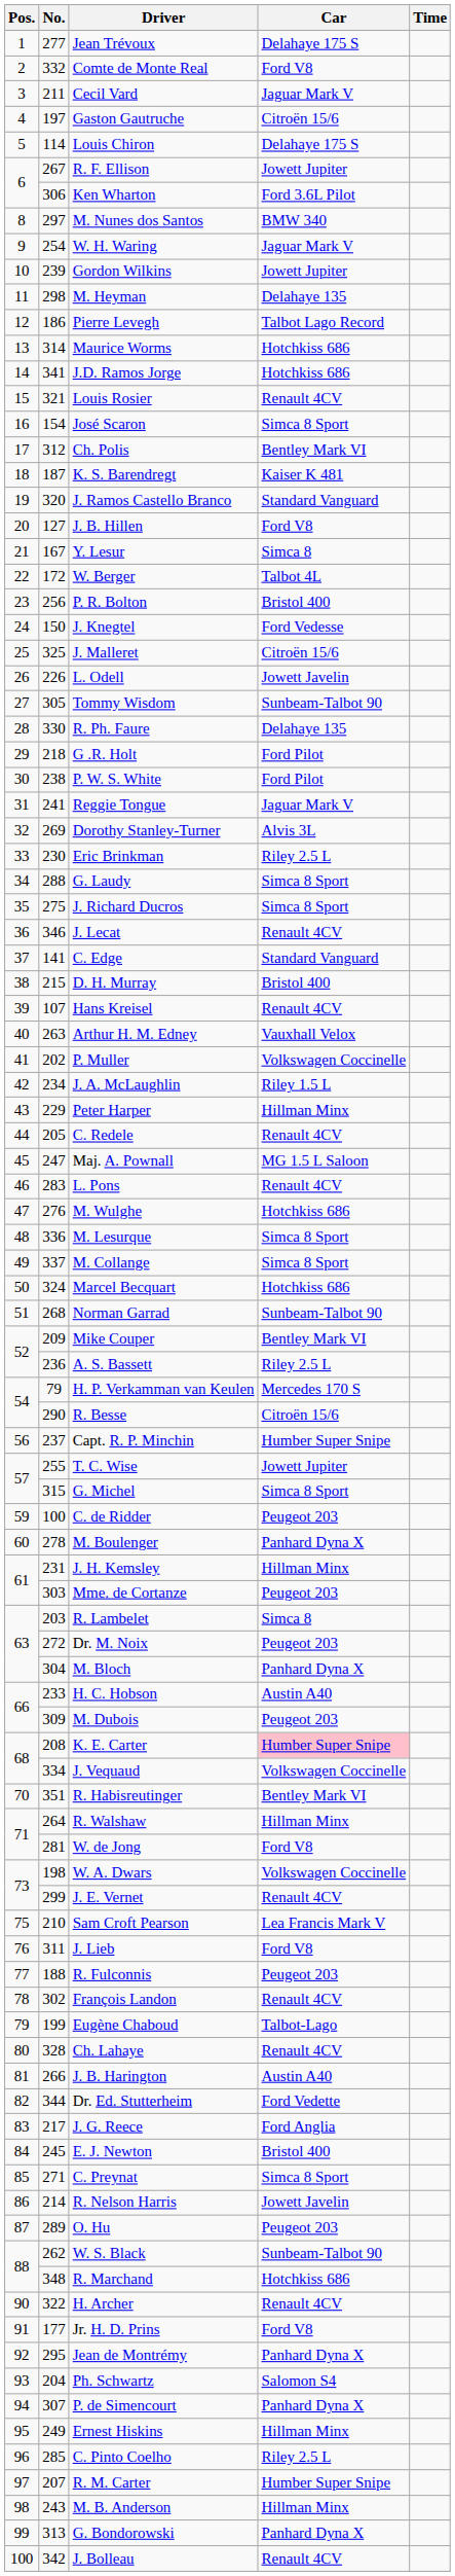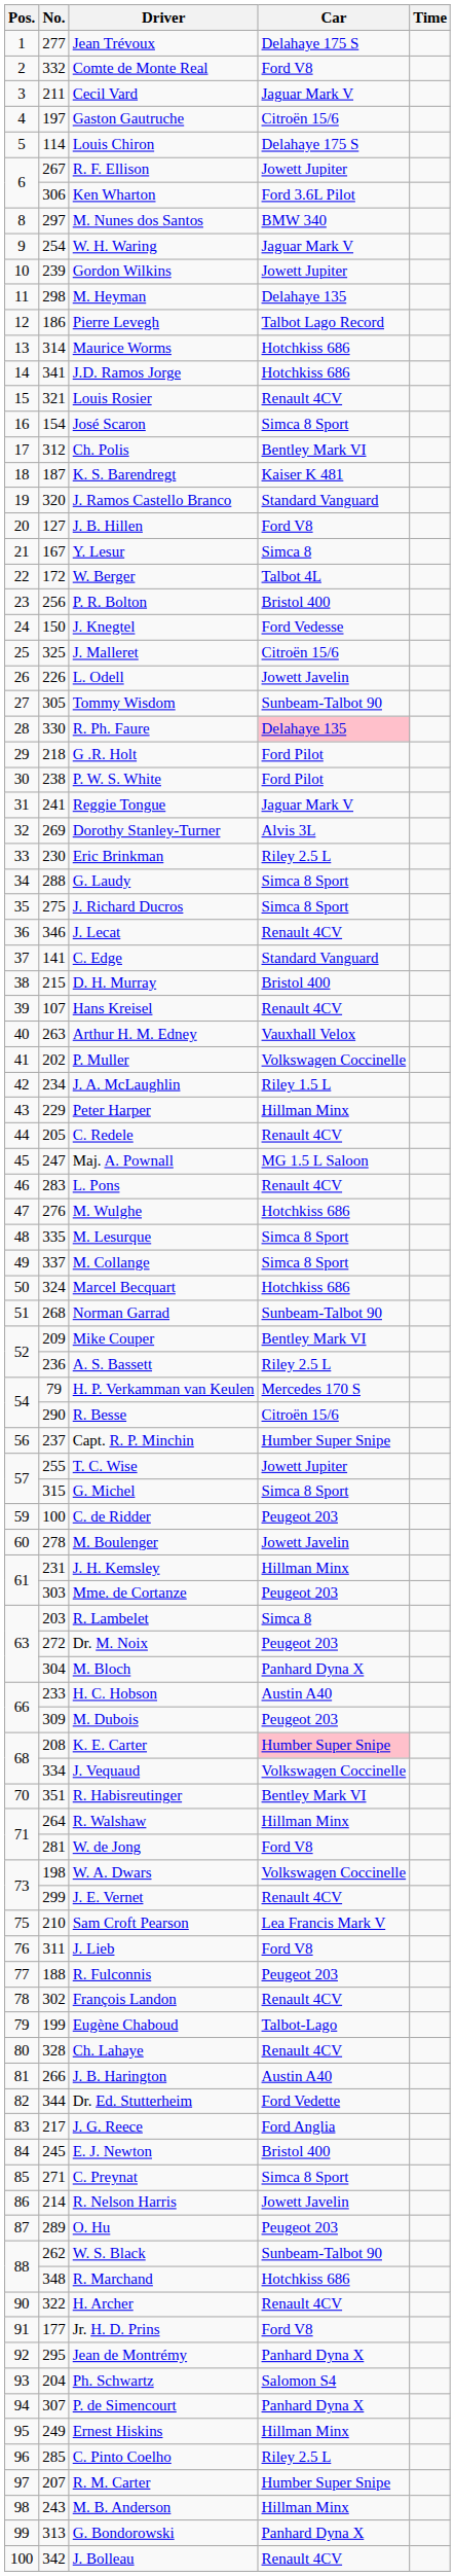R. Ph. Faure | Car: no background -> pink background
M. Lesurque | No.: 336 -> 335
M. Boulenger | Car: Panhard Dyna X -> Jowett Javelin
